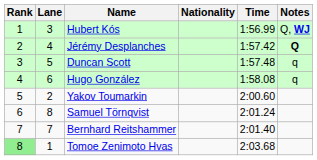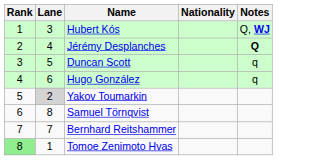- column: Time | 1:56.99 | 1:57.42 | 1:57.48 | 1:58.08 | 2:00.60 | 2:01.24 | 2:01.40 | 2:03.68
Yakov Toumarkin | Lane: no background -> lightgrey background
